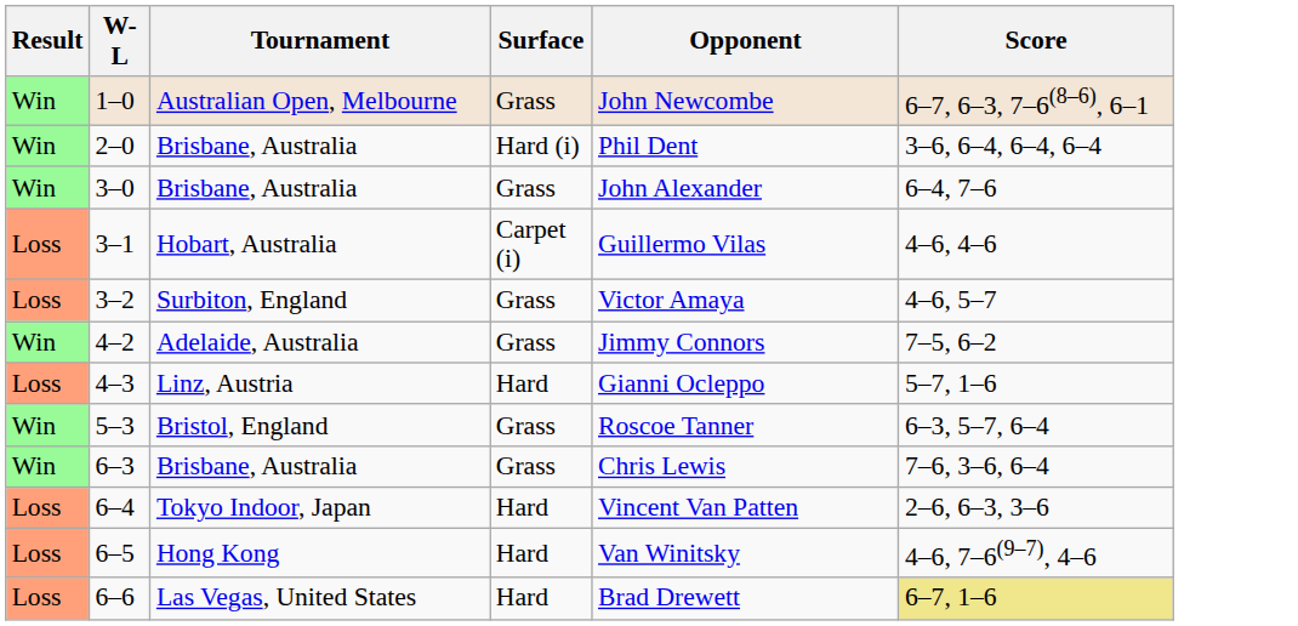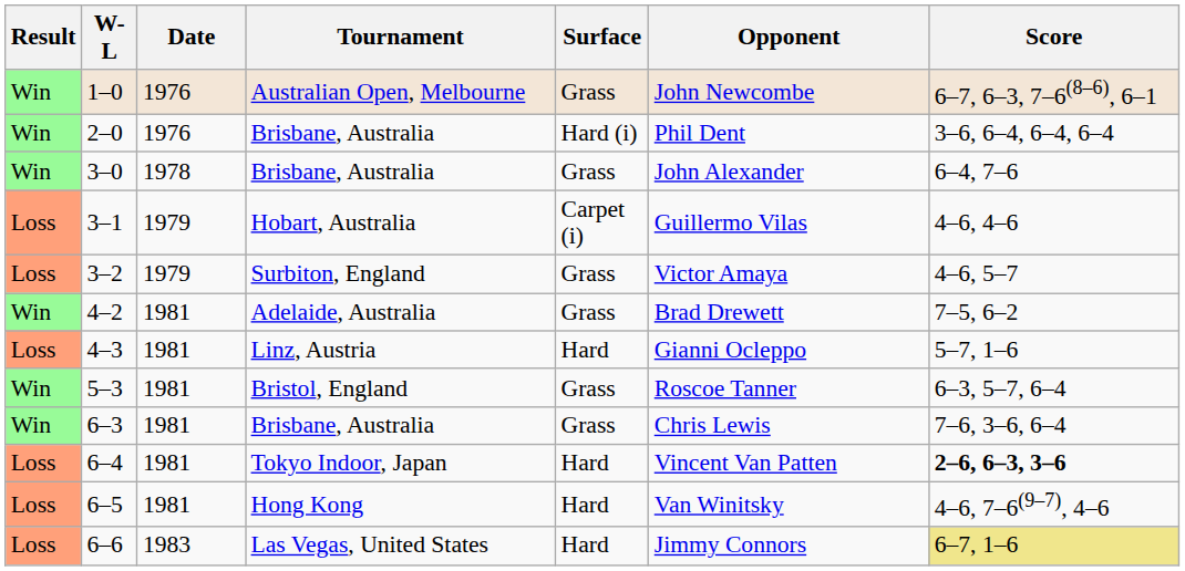+ column: Date | 1976 | 1976 | 1978 | 1979 | 1979 | 1981 | 1981 | 1981 | 1981 | 1981 | 1981 | 1983
4–2 | Opponent: Jimmy Connors -> Brad Drewett
6–4 | Score: normal -> bold
6–6 | Opponent: Brad Drewett -> Jimmy Connors
